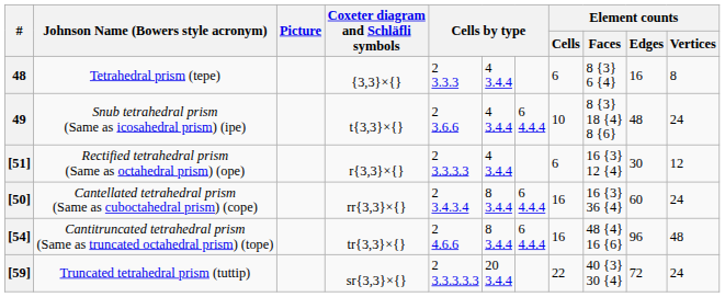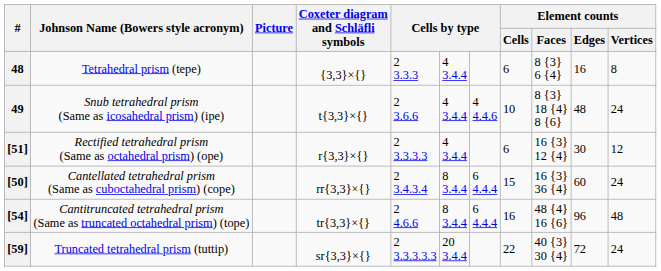49 | column 7: 6 4.4.4 -> 4 4.4.6
[50] | Element counts / Cells: 16 -> 15
